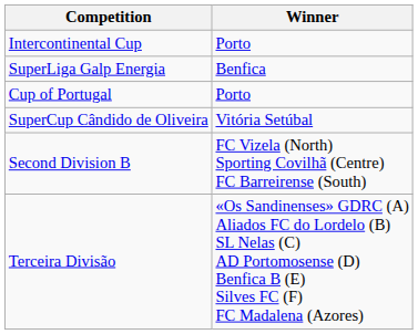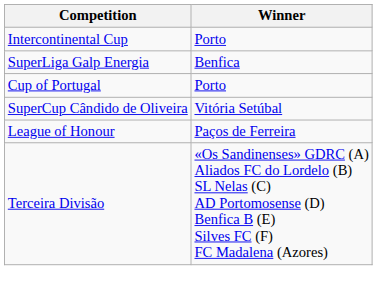+ row: League of Honour | Paços de Ferreira
- row: Second Division B | FC Vizela (North) Sporting Covilhã (Centre) FC Barreirense (South)
